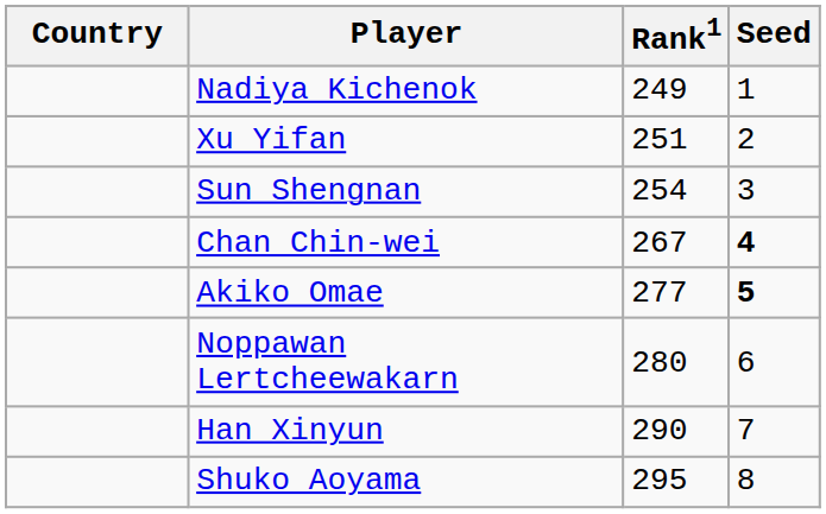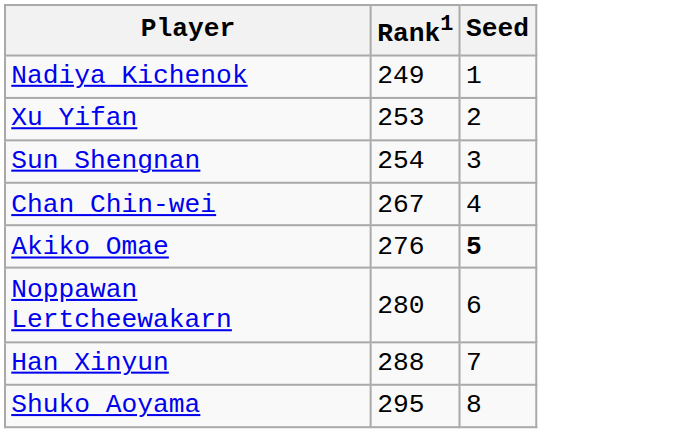- column: Country
Xu Yifan | Rank1: 251 -> 253
Chan Chin-wei | Seed: bold -> normal
Akiko Omae | Rank1: 277 -> 276
Han Xinyun | Rank1: 290 -> 288
